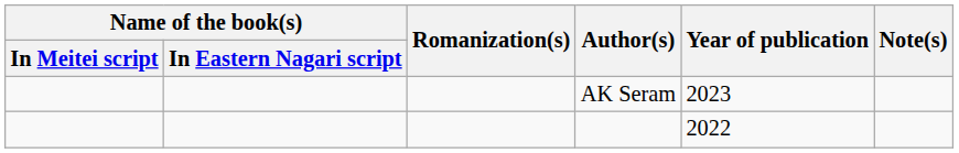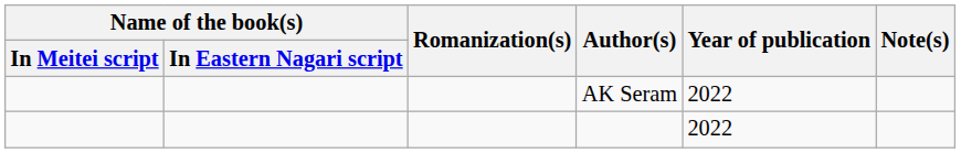AK Seram | Year of publication: 2023 -> 2022
